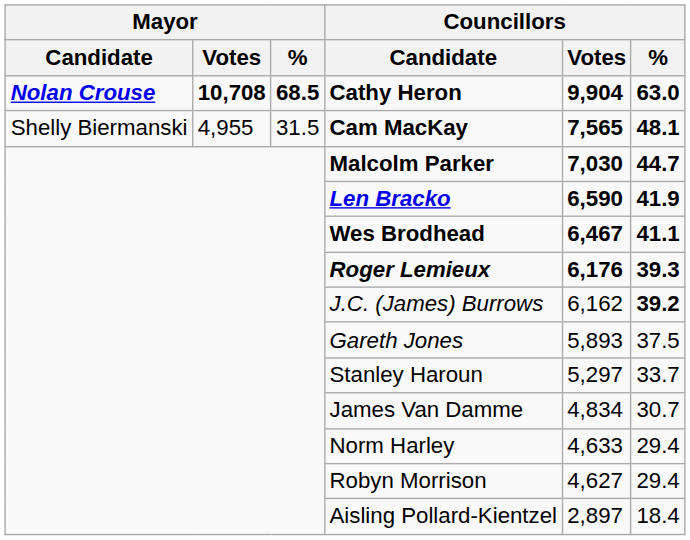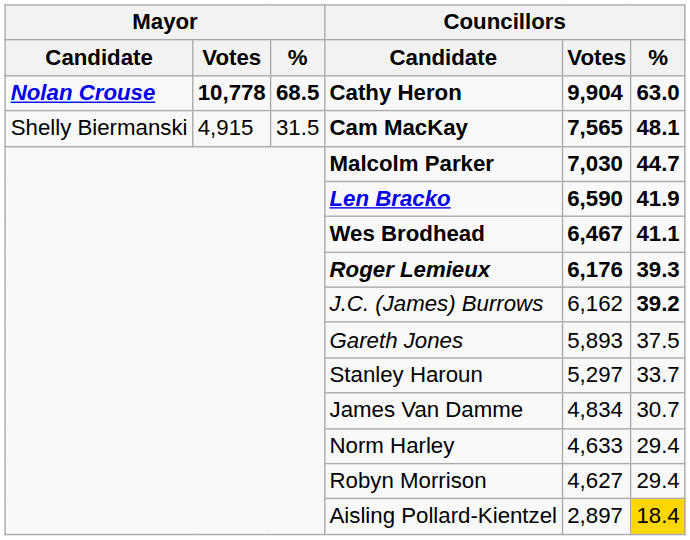Cathy Heron | Mayor / Votes: 10,708 -> 10,778
Cam MacKay | Mayor / Votes: 4,955 -> 4,915
Aisling Pollard-Kientzel | Councillors / %: no background -> gold background
